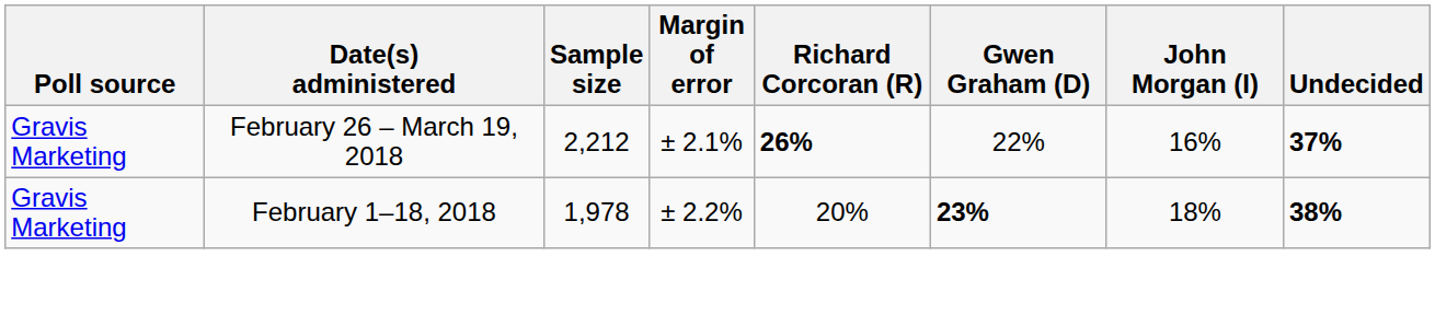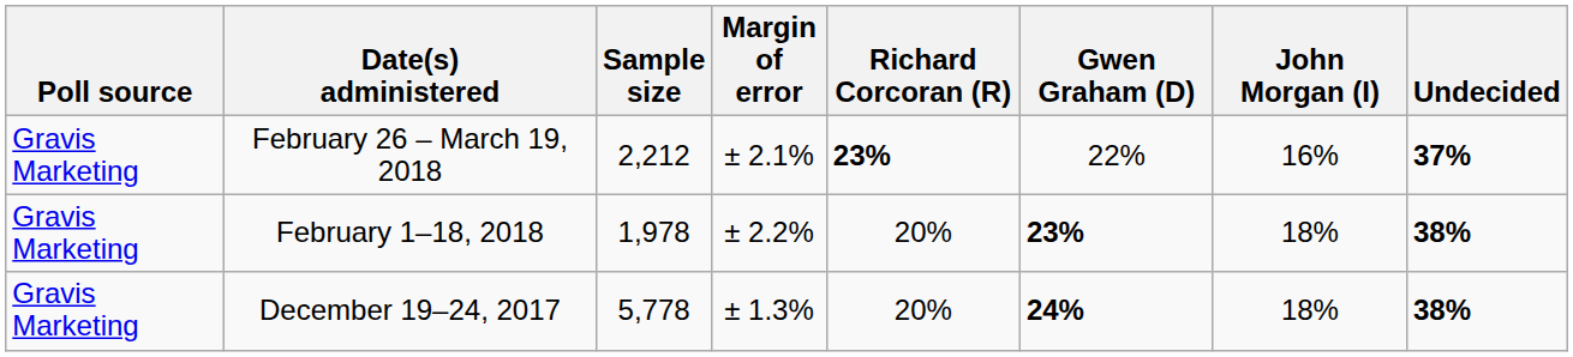February 26 – March 19, 2018 | Richard Corcoran (R): 26% -> 23%
+ row: Gravis Marketing | December 19–24, 2017 | 5,778 | ± 1.3% | 20% | 24% | 18% | 38%
